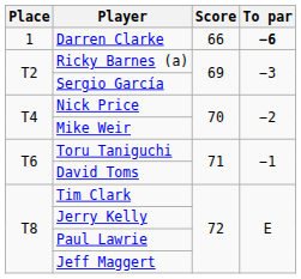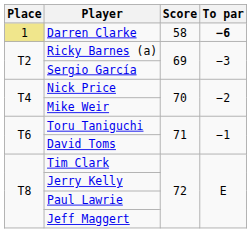Darren Clarke | Place: no background -> khaki background
Darren Clarke | Score: 66 -> 58
